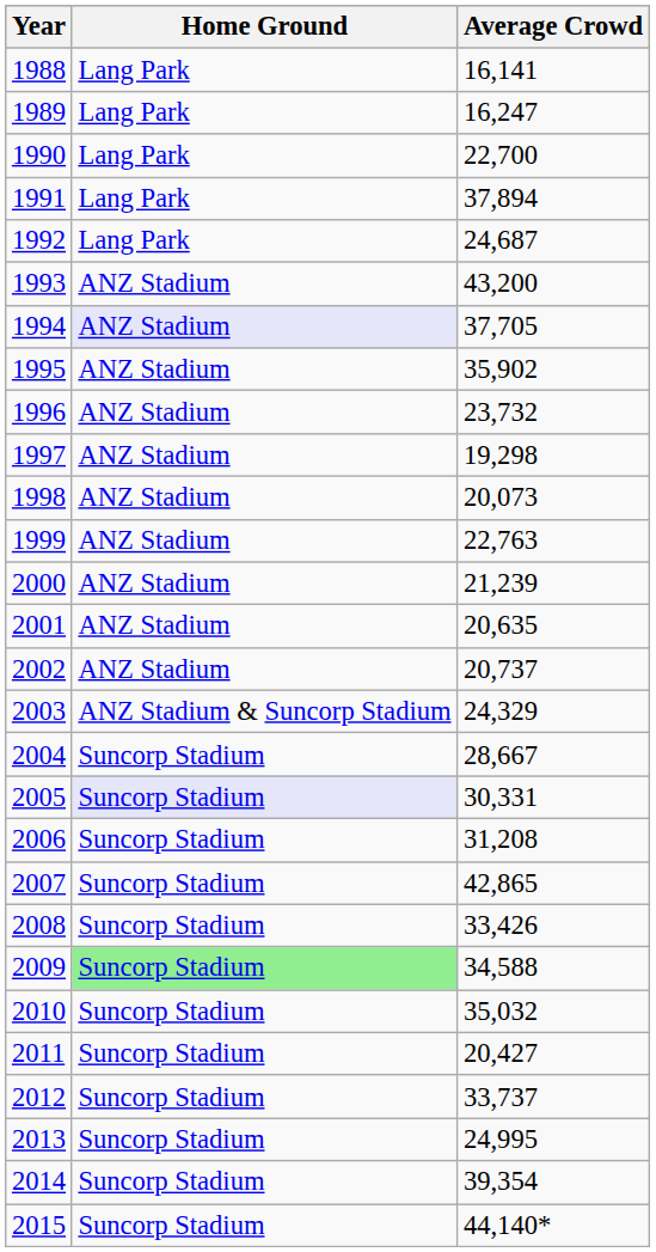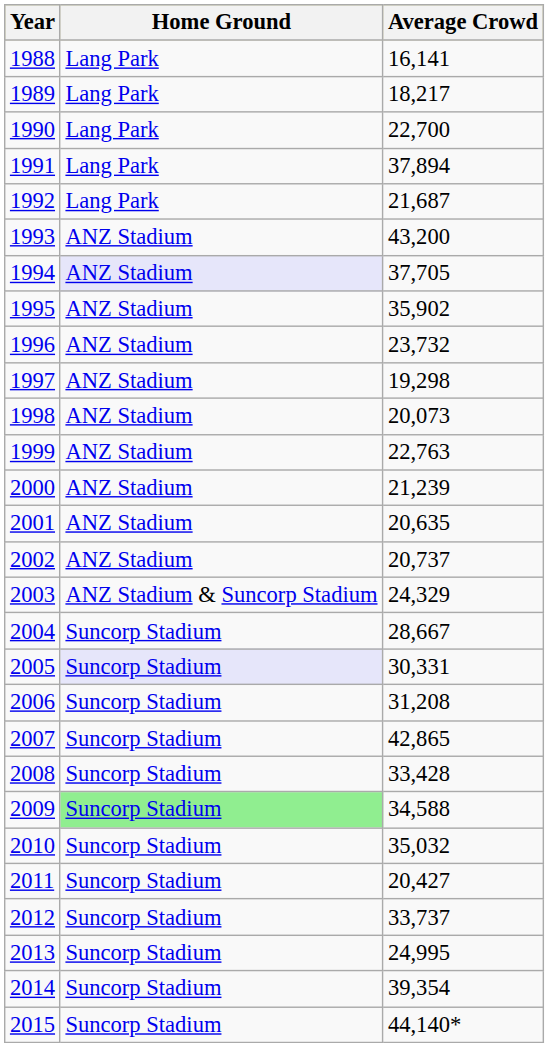1989 | Average Crowd: 16,247 -> 18,217
1992 | Average Crowd: 24,687 -> 21,687
2008 | Average Crowd: 33,426 -> 33,428
